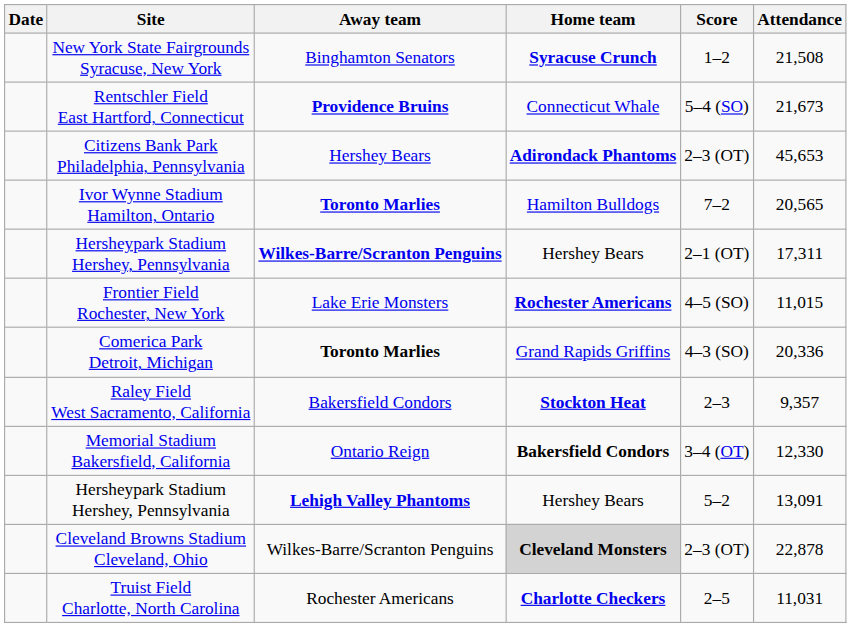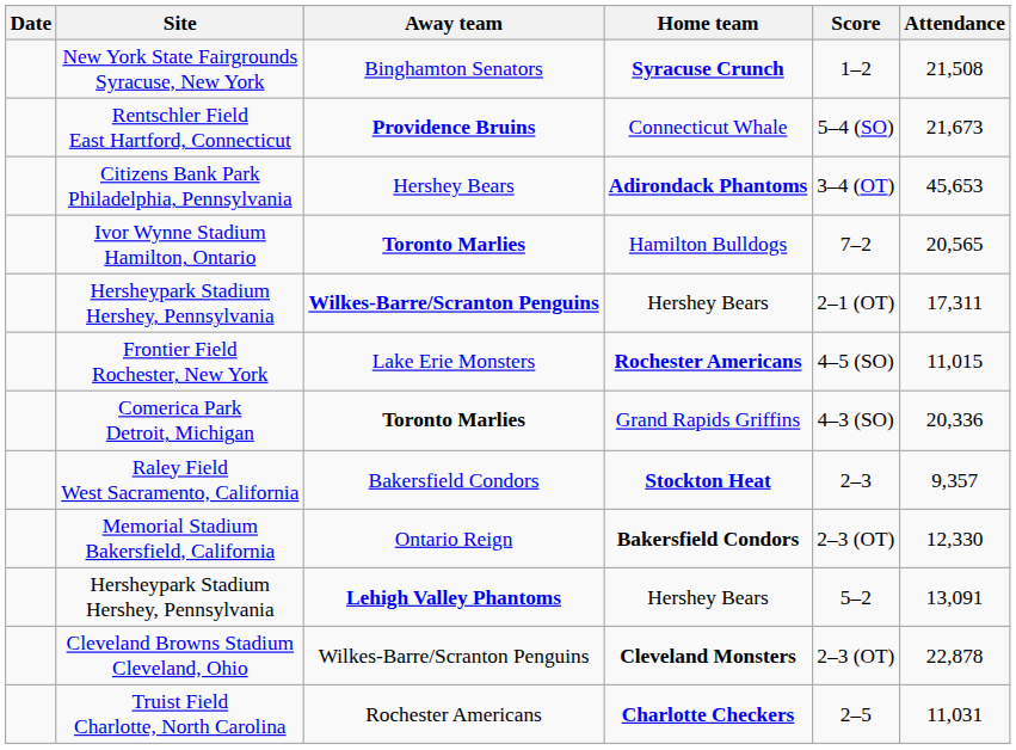Citizens Bank Park Philadelphia, Pennsylvania | Score: 2–3 (OT) -> 3–4 (OT)
Memorial Stadium Bakersfield, California | Score: 3–4 (OT) -> 2–3 (OT)
Cleveland Browns Stadium Cleveland, Ohio | Home team: lightgrey background -> no background
